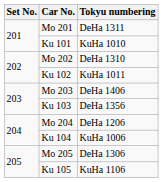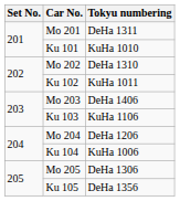Ku 103 | Tokyu numbering: DeHa 1356 -> KuHa 1106
Ku 105 | Tokyu numbering: KuHa 1106 -> DeHa 1356
